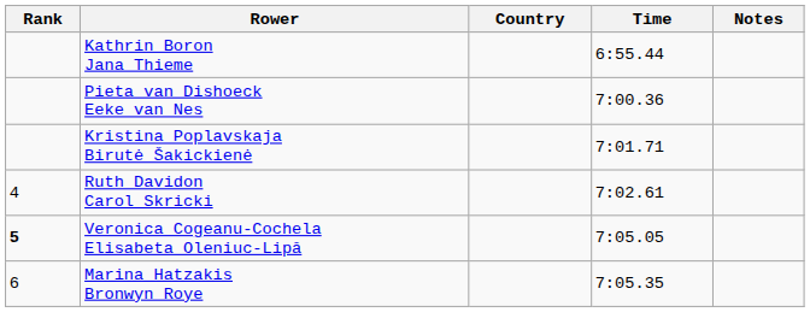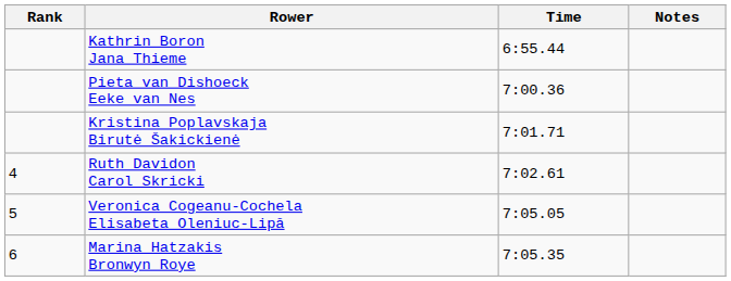- column: Country
Veronica Cogeanu-Cochela Elisabeta Oleniuc-Lipă | Rank: bold -> normal
